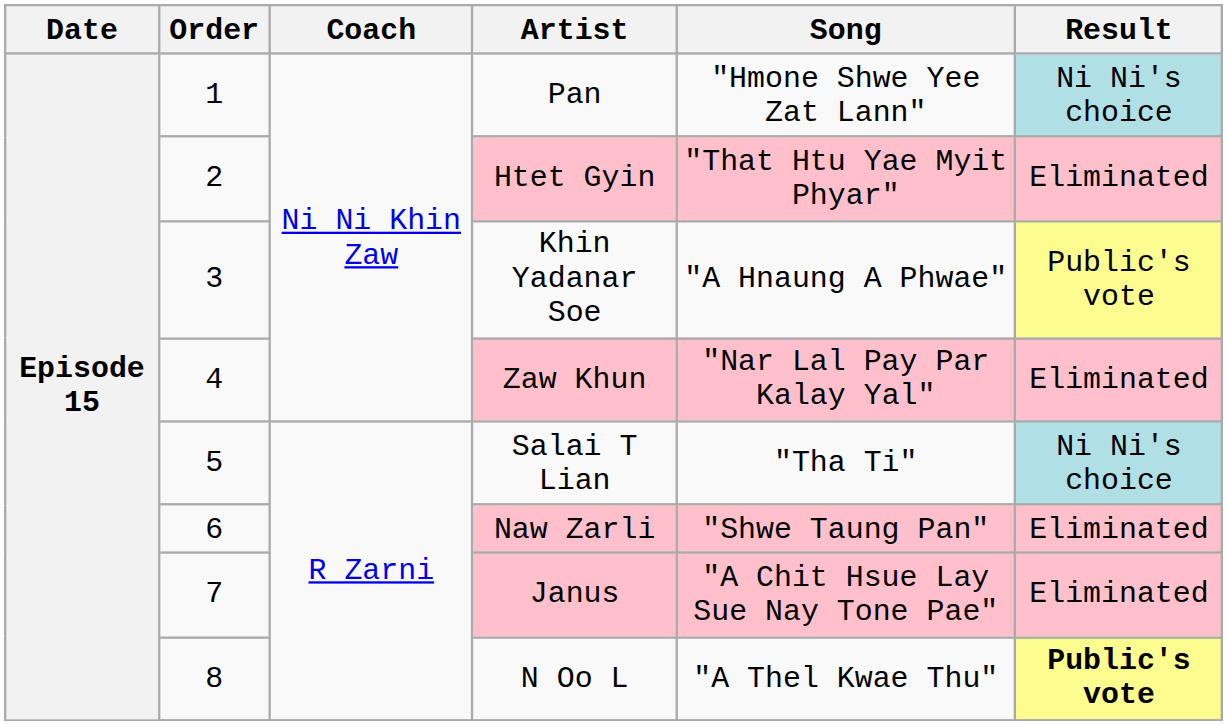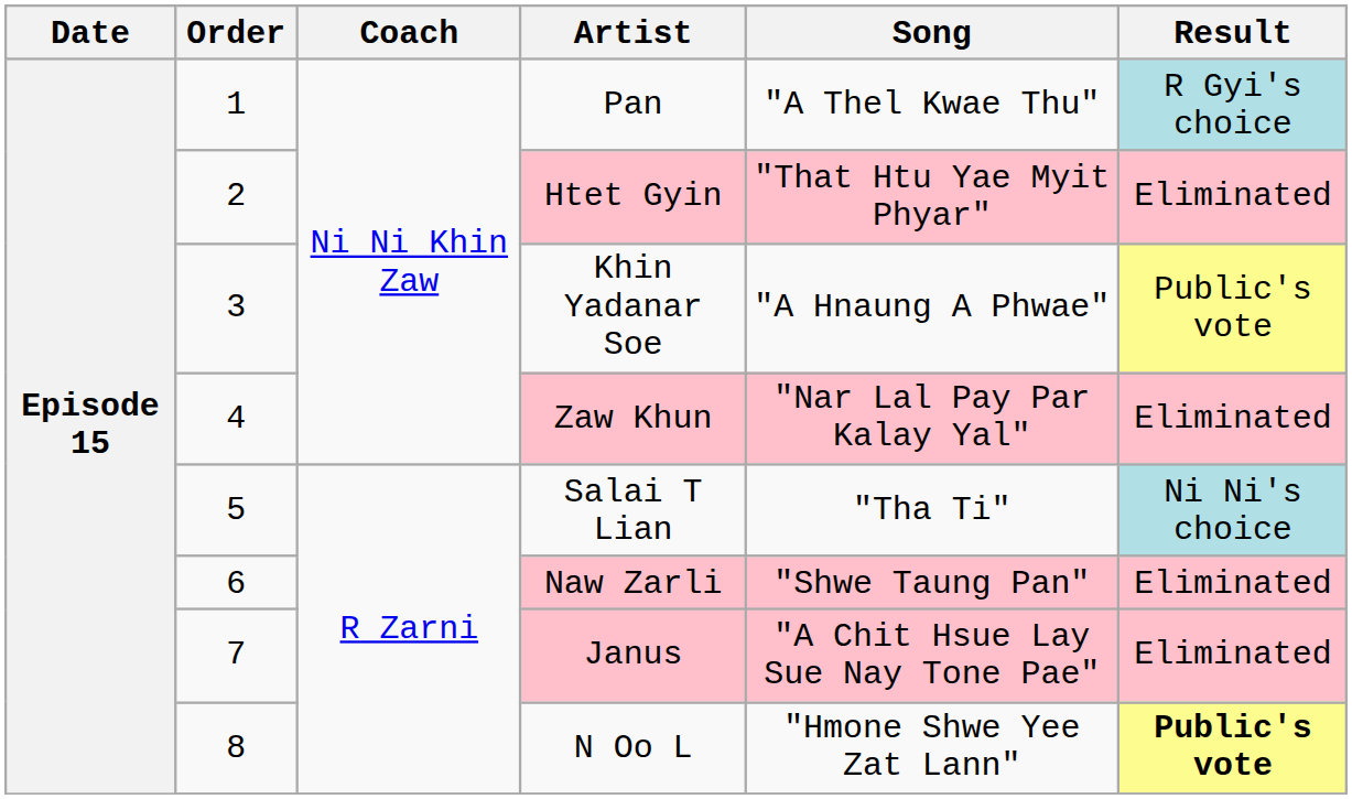Pan | Song: "Hmone Shwe Yee Zat Lann" -> "A Thel Kwae Thu"
Pan | Result: Ni Ni's choice -> R Gyi's choice
N Oo L | Song: "A Thel Kwae Thu" -> "Hmone Shwe Yee Zat Lann"
